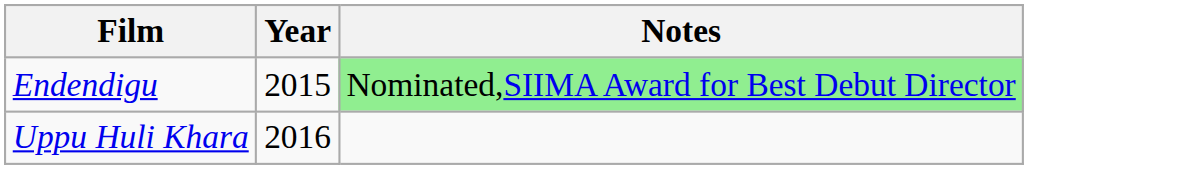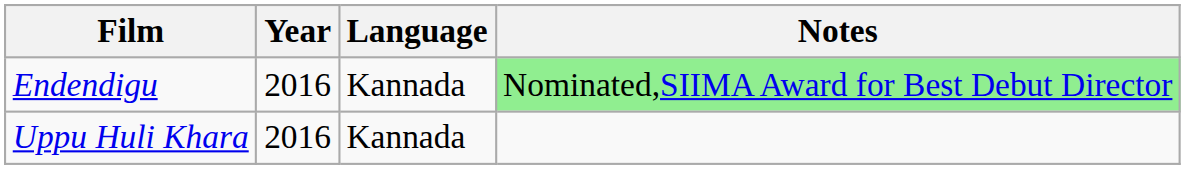+ column: Language | Kannada | Kannada
Endendigu | Year: 2015 -> 2016
